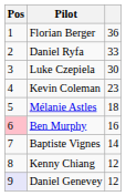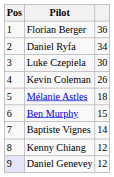Daniel Ryfa | column 3: 33 -> 34
Kevin Coleman | column 3: 23 -> 26
Ben Murphy | Pos: pink background -> no background
Ben Murphy | column 3: 16 -> 15
